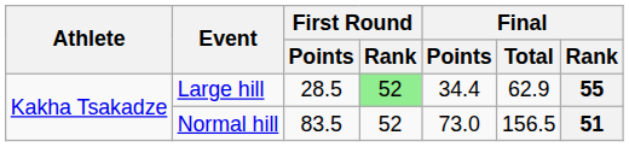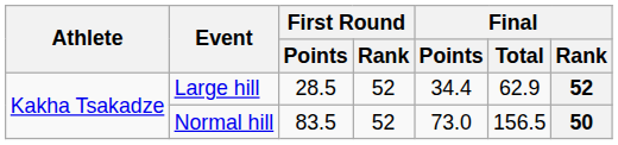Large hill | First Round / Rank: lightgreen background -> no background
Large hill | Final / Rank: 55 -> 52
Normal hill | Final / Rank: 51 -> 50
